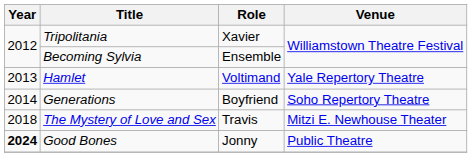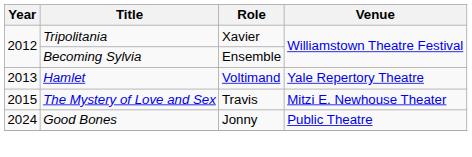- row: 2014 | Generations | Boyfriend | Soho Repertory Theatre
The Mystery of Love and Sex | Year: 2018 -> 2015
Good Bones | Year: bold -> normal
